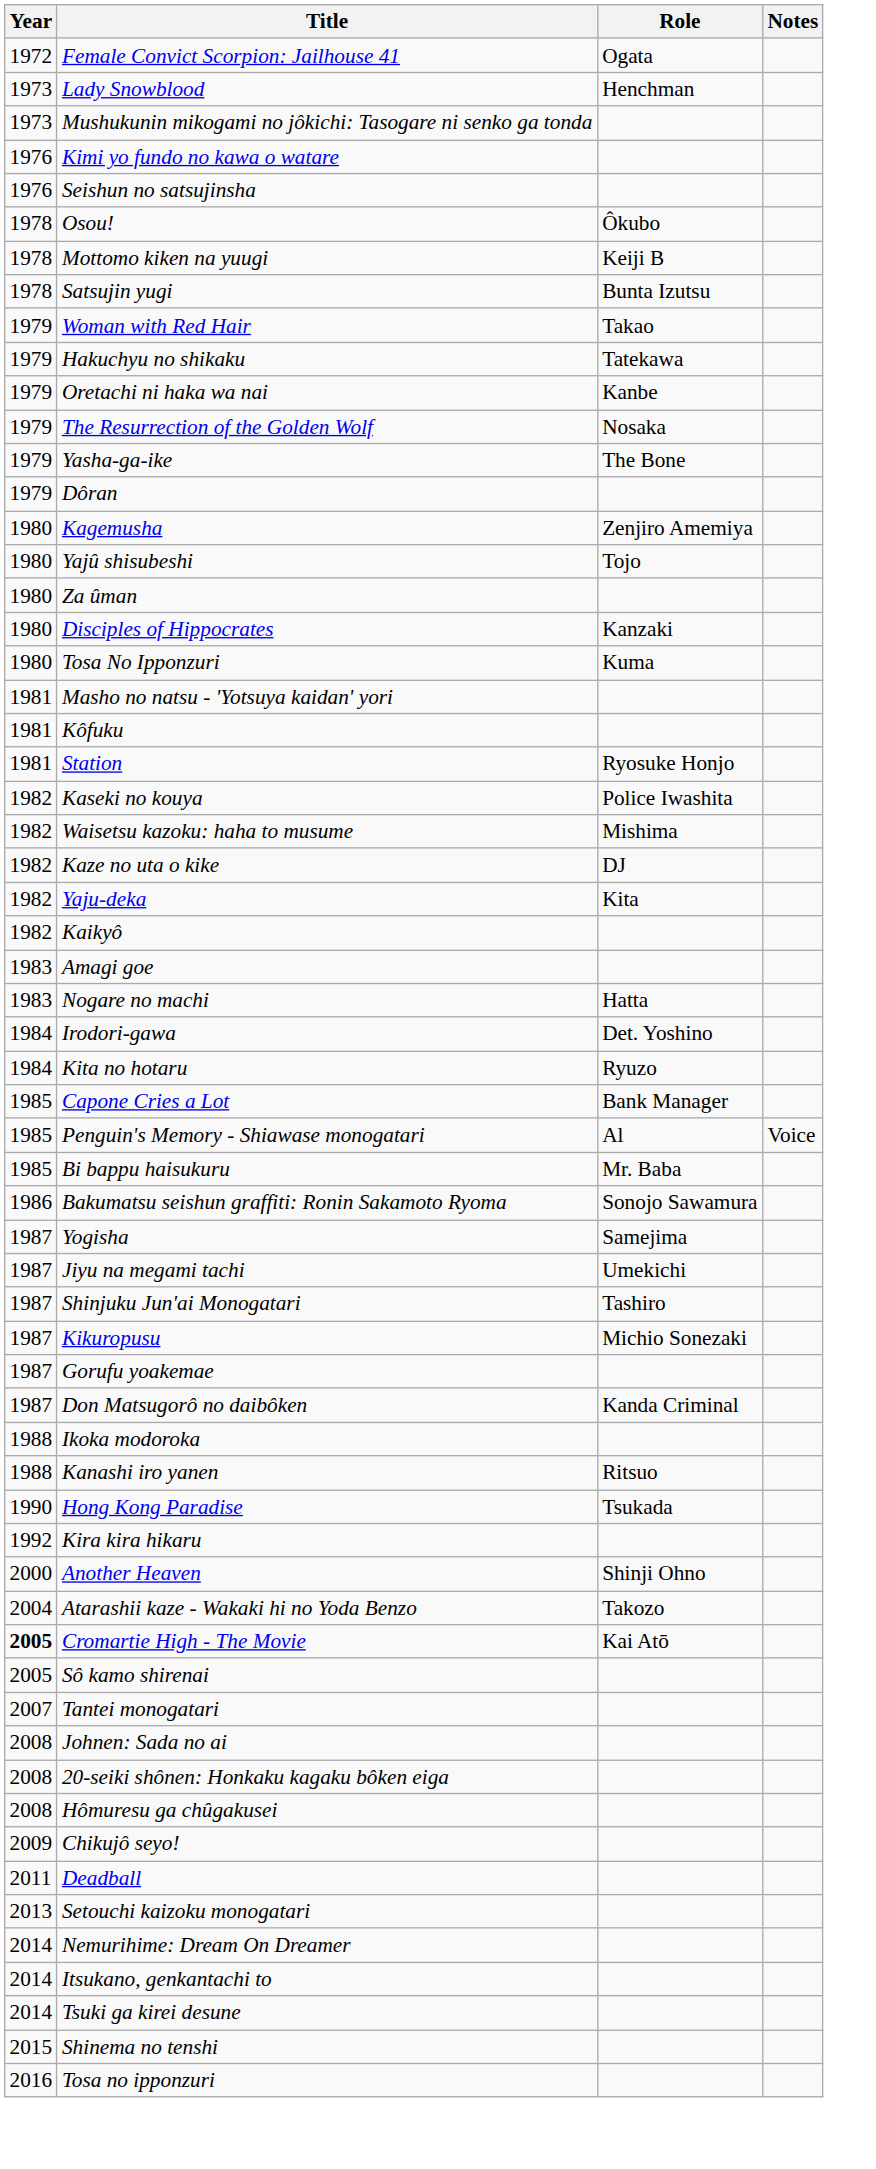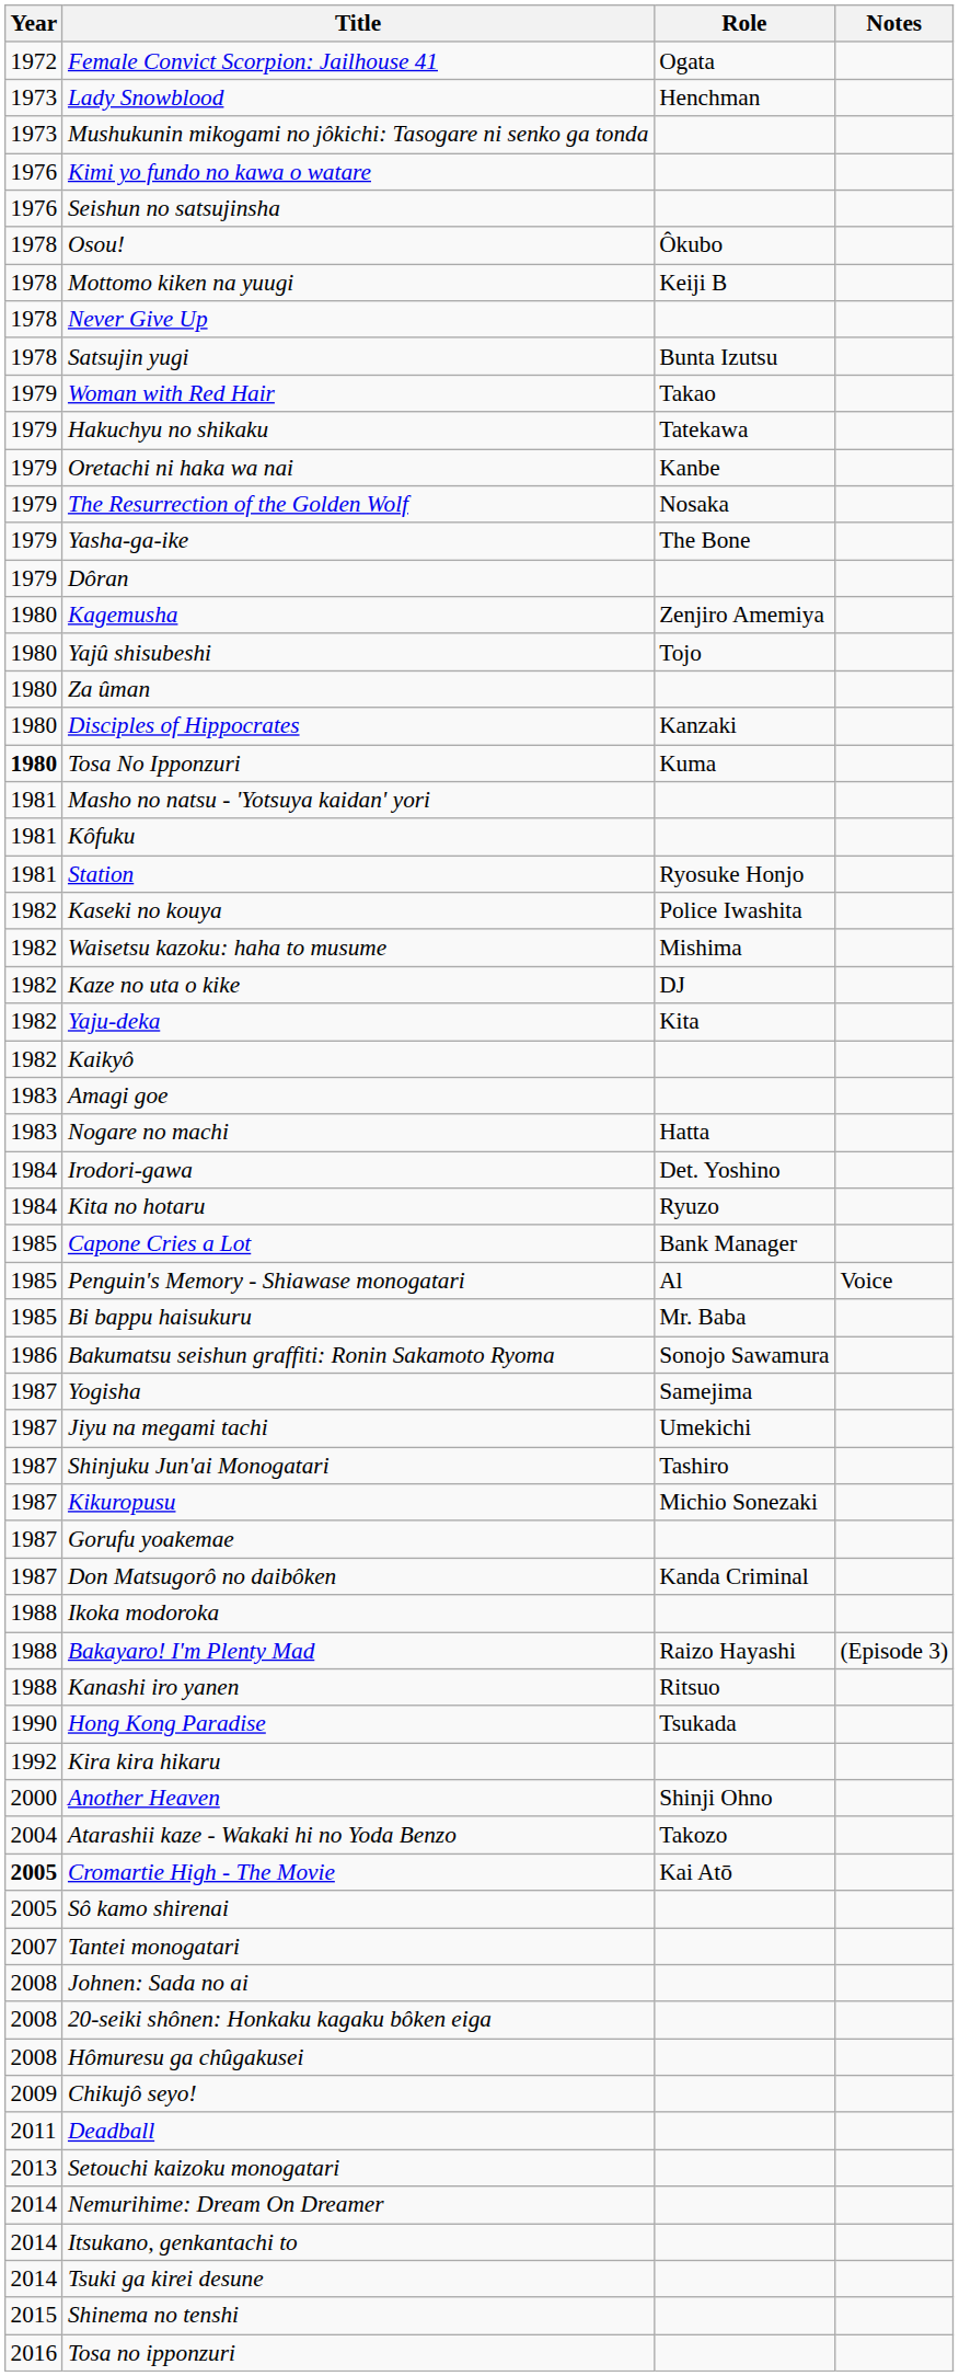+ row: 1978 | Never Give Up
Tosa No Ipponzuri | Year: normal -> bold
+ row: 1988 | Bakayaro! I'm Plenty Mad | Raizo Hayashi | (Episode 3)
